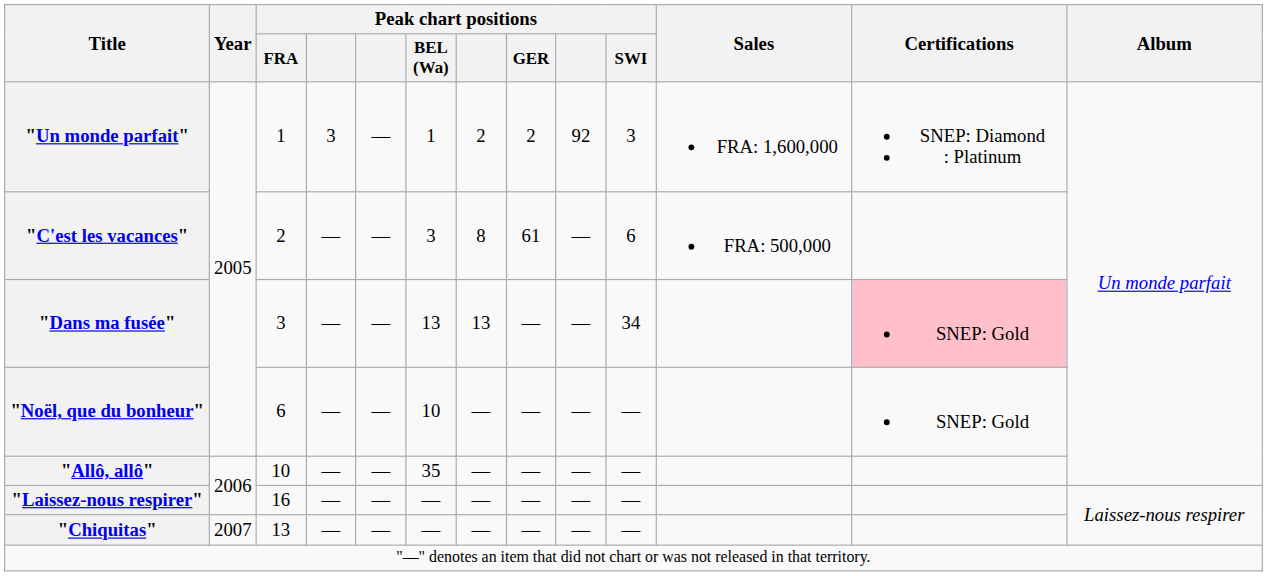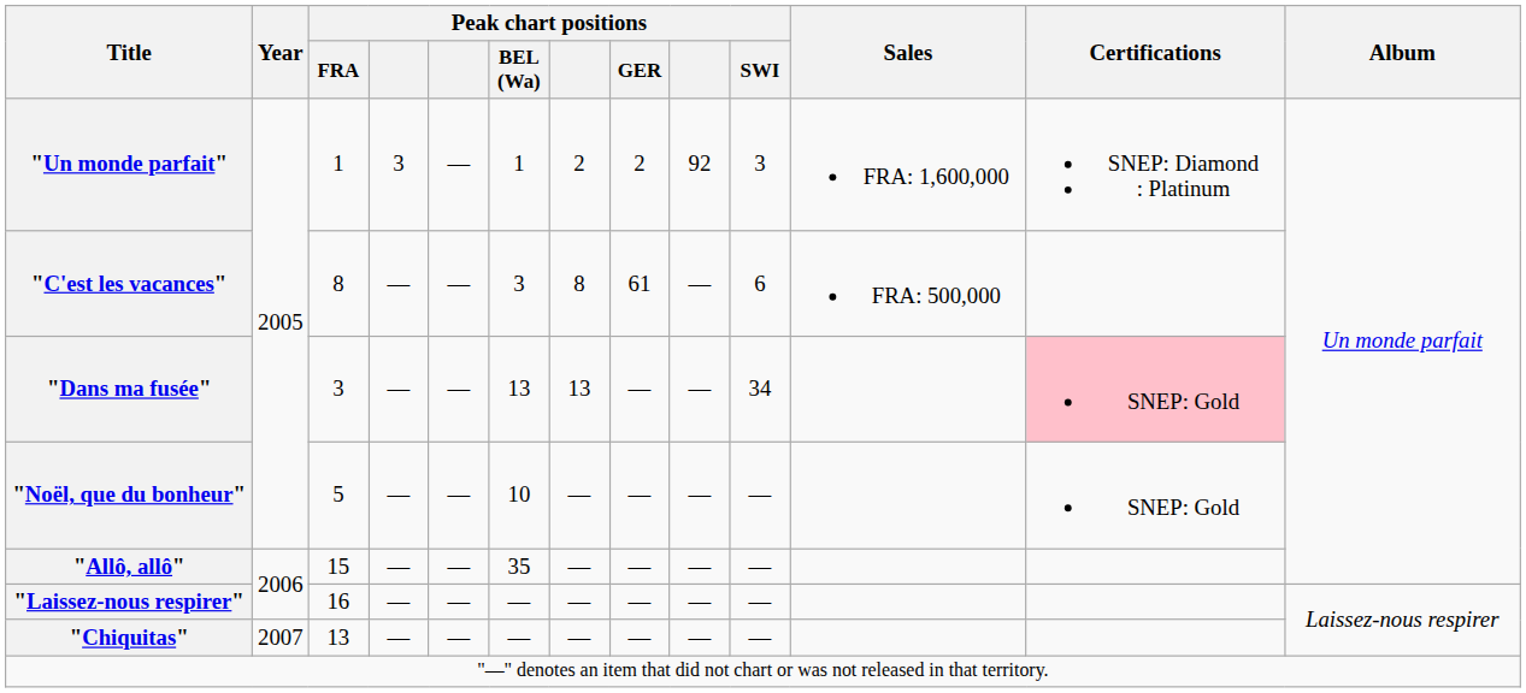"C'est les vacances" | Peak chart positions / FRA: 2 -> 8
"Noël, que du bonheur" | Peak chart positions / FRA: 6 -> 5
"Allô, allô" | Peak chart positions / FRA: 10 -> 15
